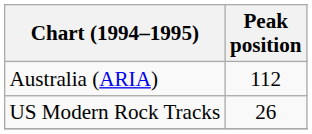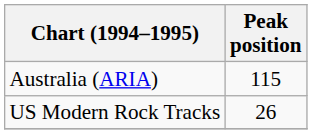Australia (ARIA) | Peak position: 112 -> 115
